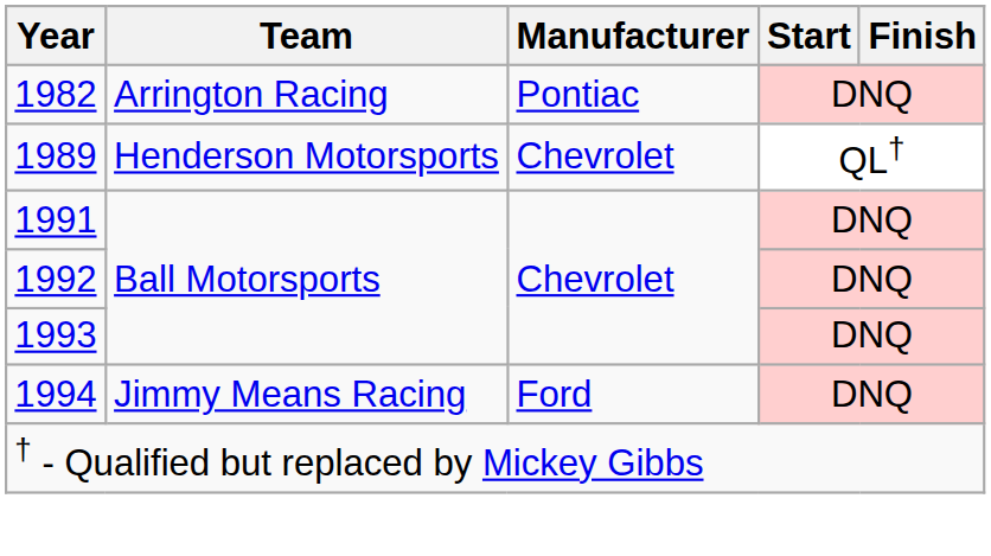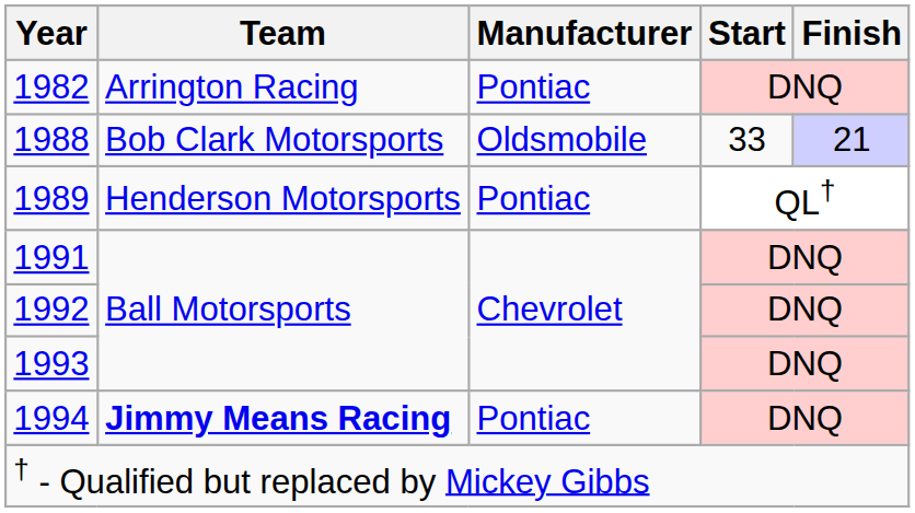+ row: 1988 | Bob Clark Motorsports | Oldsmobile | 33 | 21
1989 | Manufacturer: Chevrolet -> Pontiac
1994 | Team: normal -> bold
1994 | Manufacturer: Ford -> Pontiac
